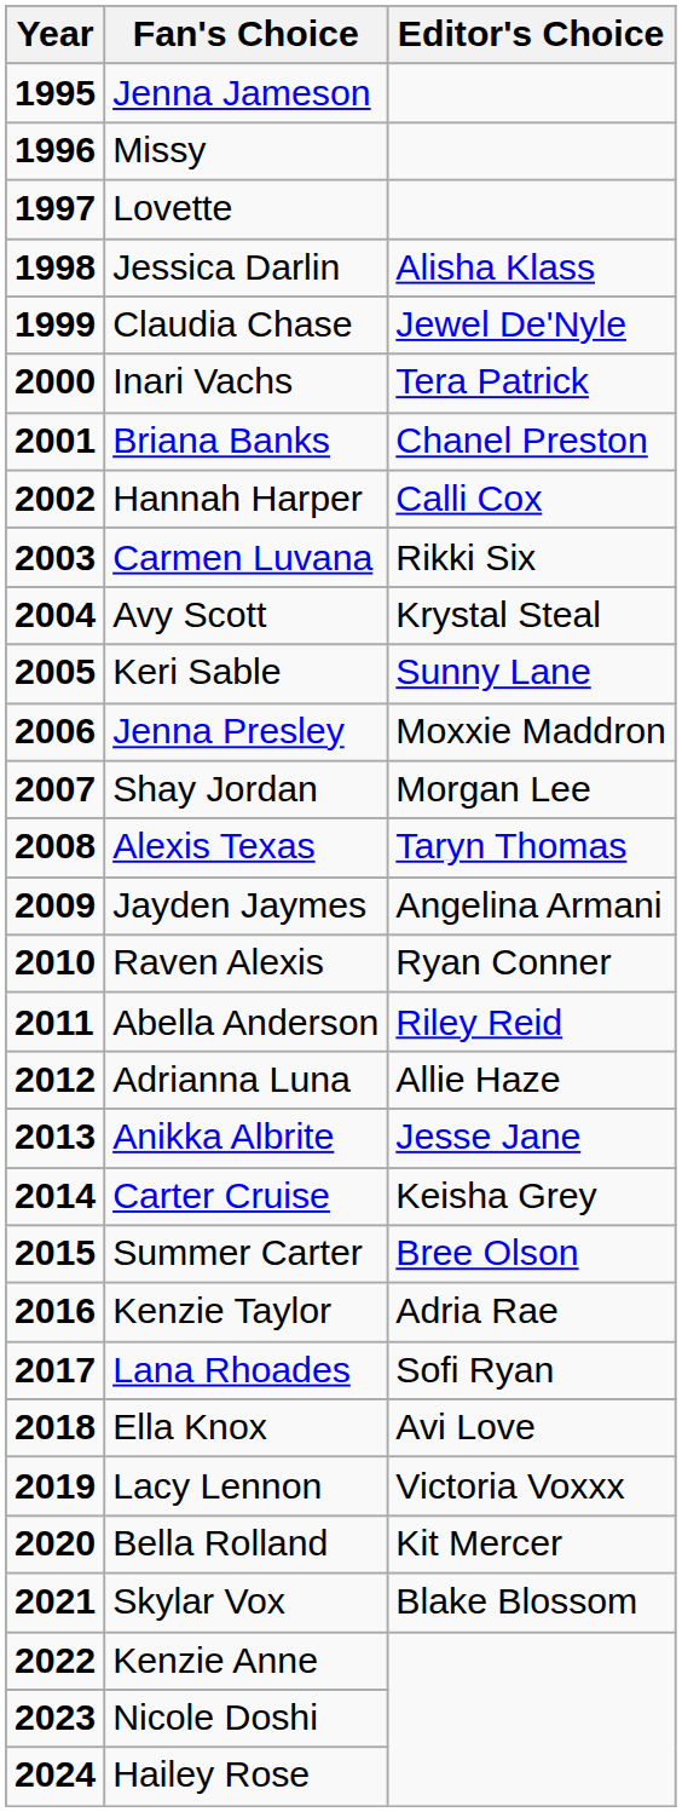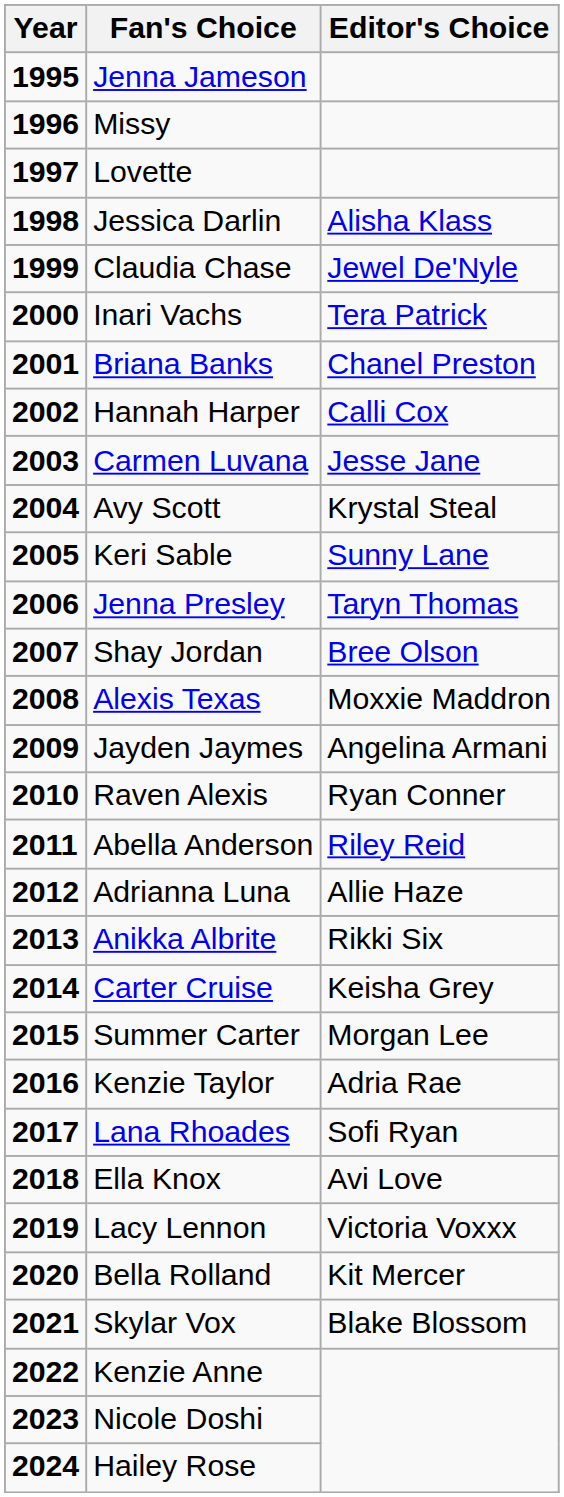Carmen Luvana | Editor's Choice: Rikki Six -> Jesse Jane
Jenna Presley | Editor's Choice: Moxxie Maddron -> Taryn Thomas
Shay Jordan | Editor's Choice: Morgan Lee -> Bree Olson
Alexis Texas | Editor's Choice: Taryn Thomas -> Moxxie Maddron
Anikka Albrite | Editor's Choice: Jesse Jane -> Rikki Six
Summer Carter | Editor's Choice: Bree Olson -> Morgan Lee
